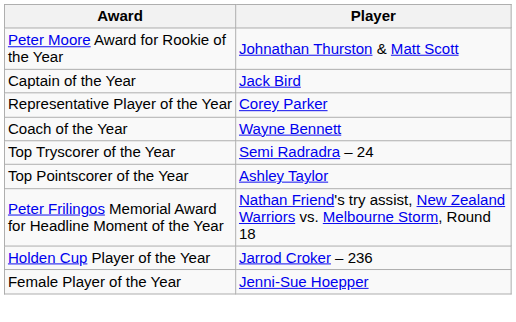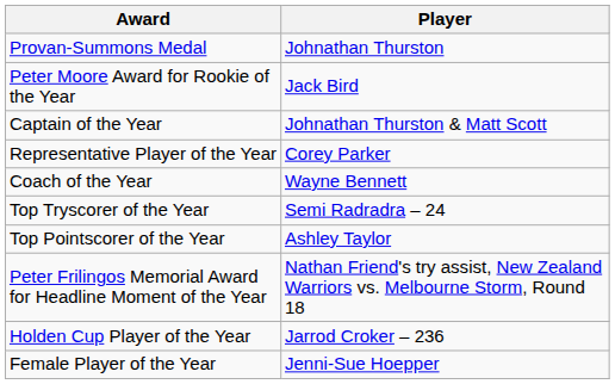+ row: Provan-Summons Medal | Johnathan Thurston
Peter Moore Award for Rookie of the Year | Player: Johnathan Thurston & Matt Scott -> Jack Bird
Captain of the Year | Player: Jack Bird -> Johnathan Thurston & Matt Scott
